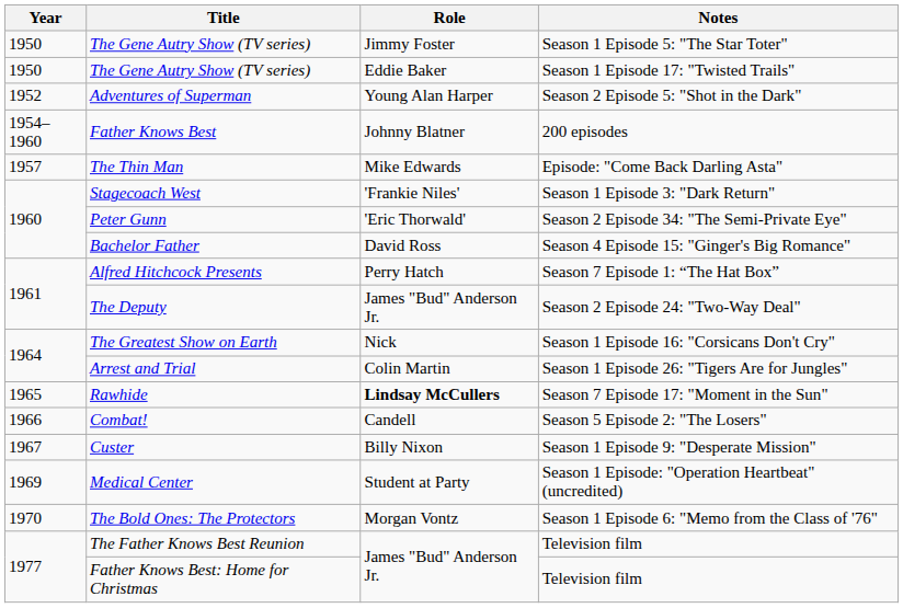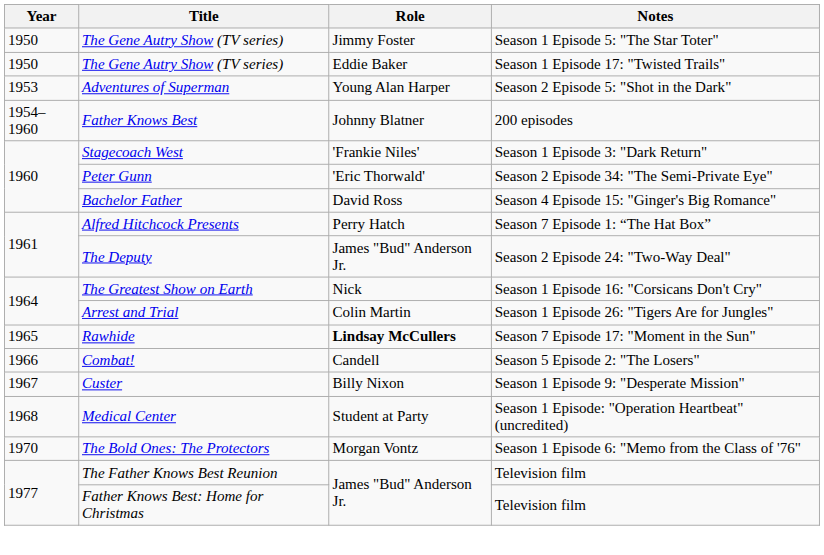Adventures of Superman | Year: 1952 -> 1953
- row: 1957 | The Thin Man | Mike Edwards | Episode: "Come Back Darling Asta"
Medical Center | Year: 1969 -> 1968
